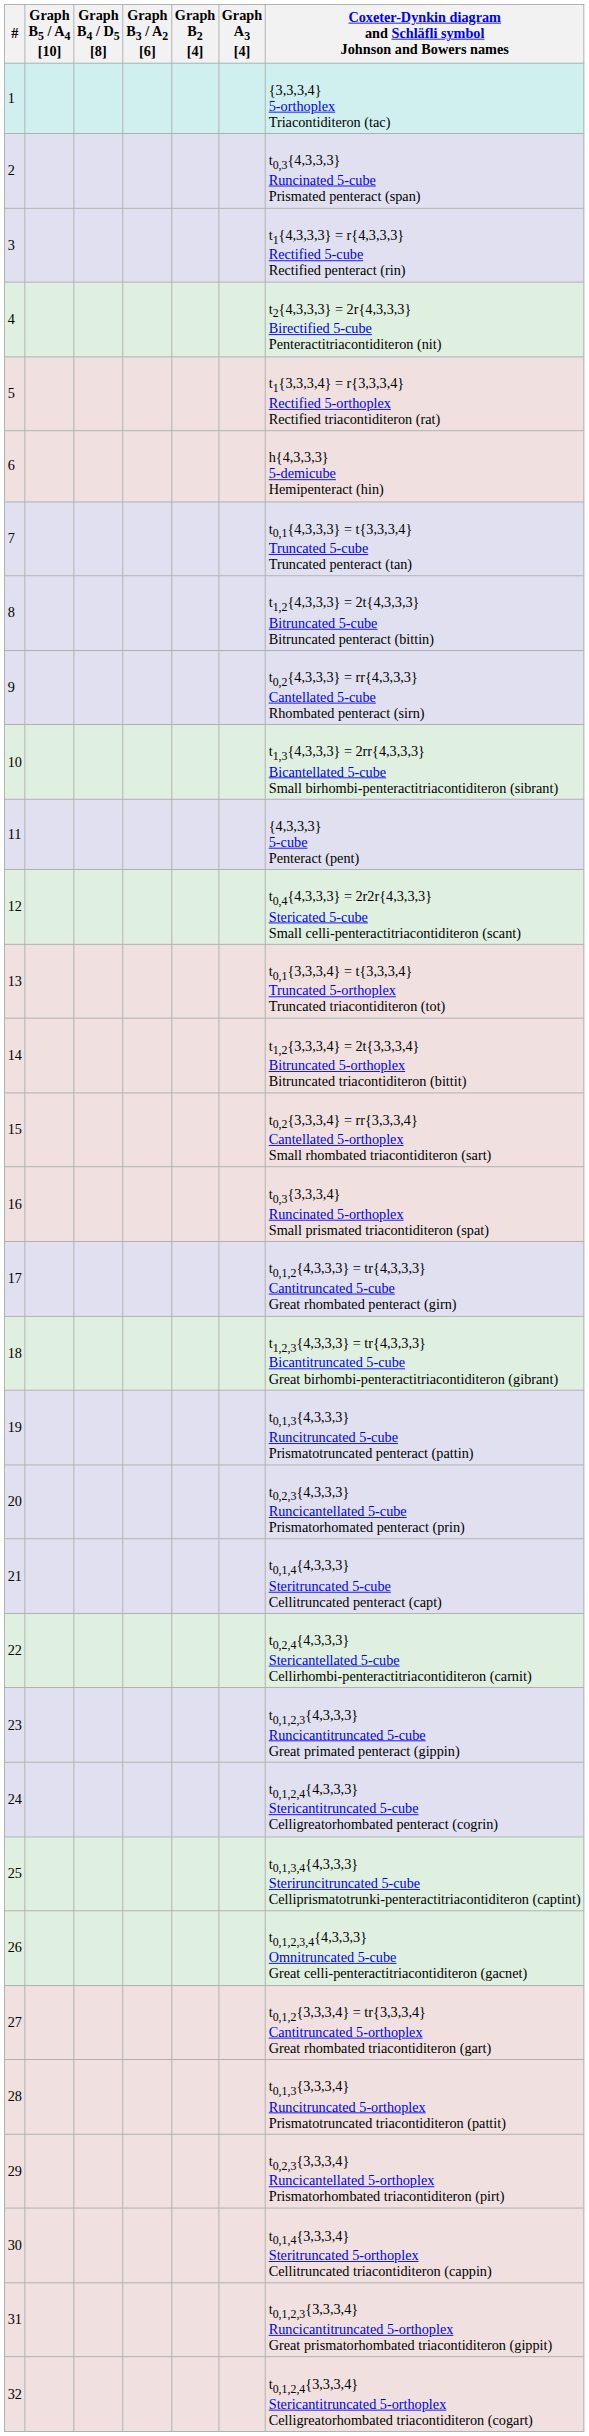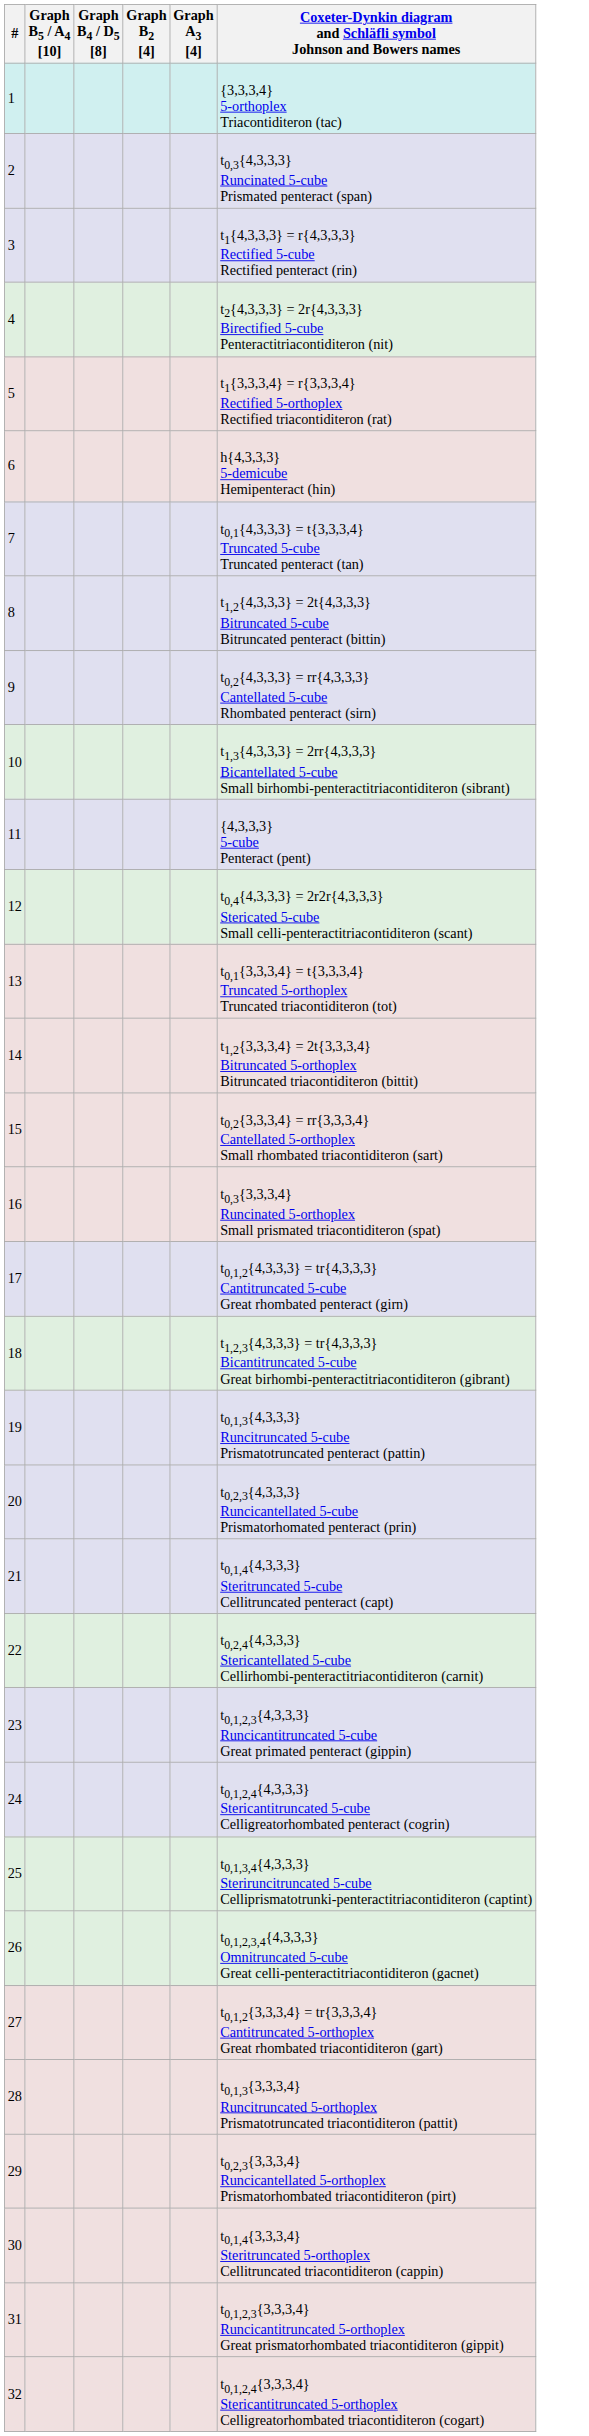- column: Graph B3 / A2 [6]
